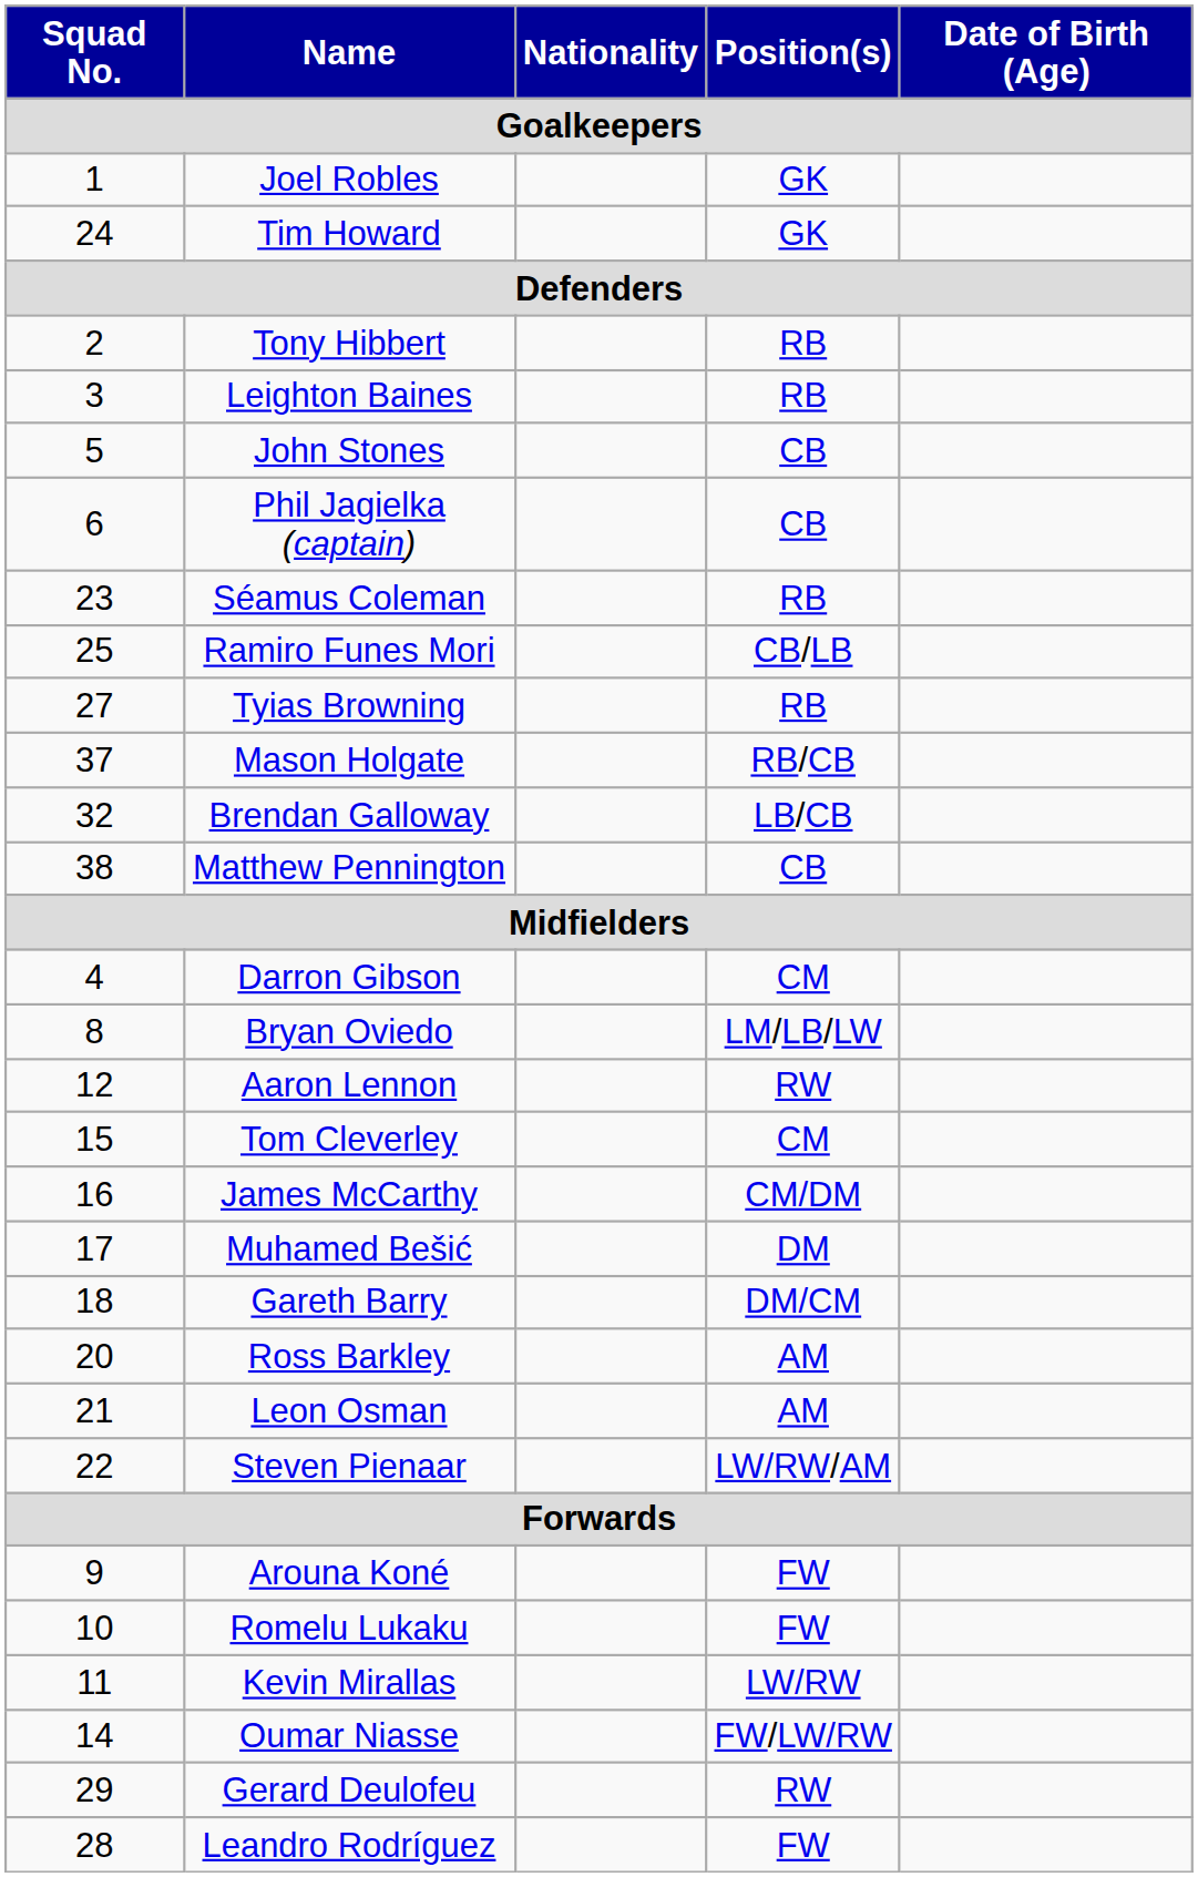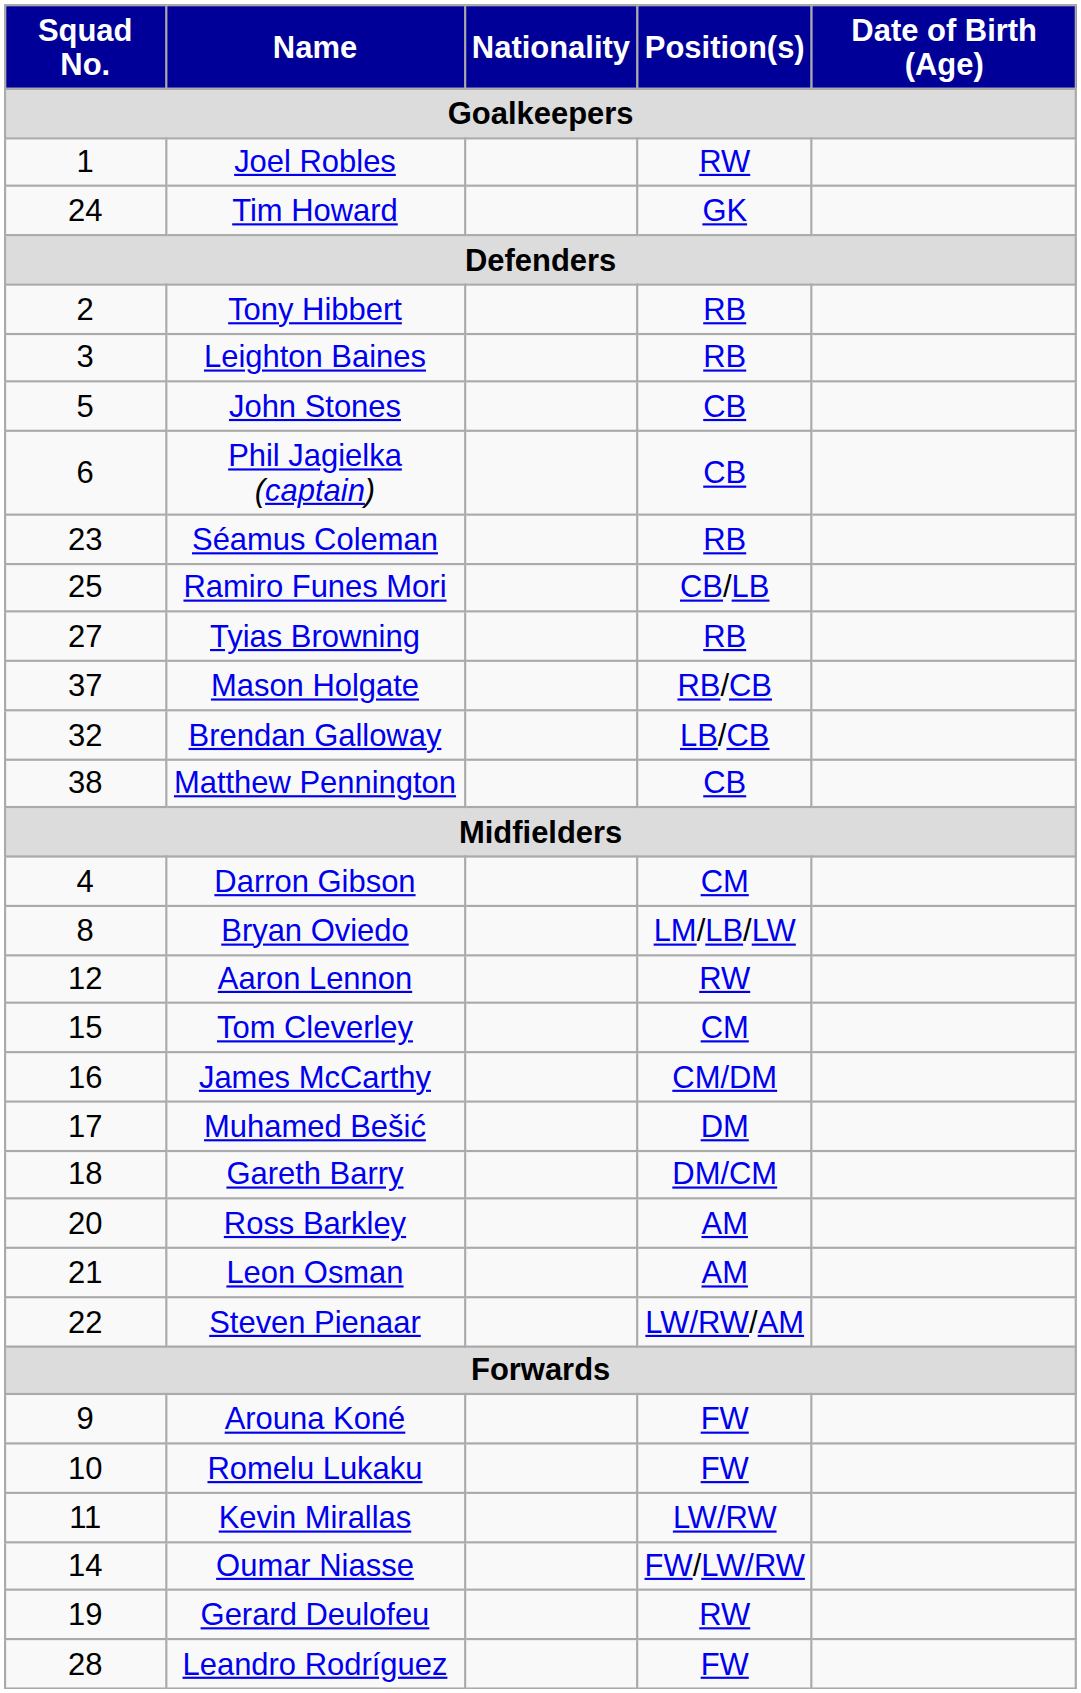Joel Robles | Position(s) / Goalkeepers: GK -> RW
Gerard Deulofeu | Squad No. / Goalkeepers: 29 -> 19
